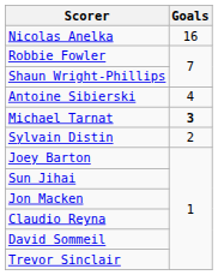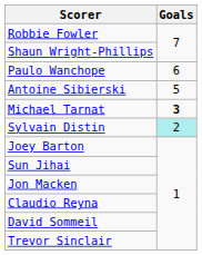- row: Nicolas Anelka | 16
+ row: Paulo Wanchope | 6
Antoine Sibierski | Goals: 4 -> 5
Sylvain Distin | Goals: no background -> paleturquoise background
